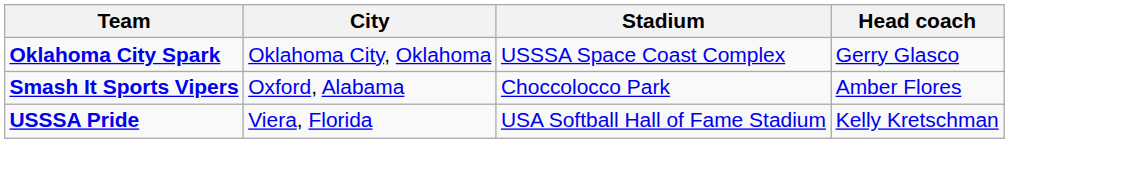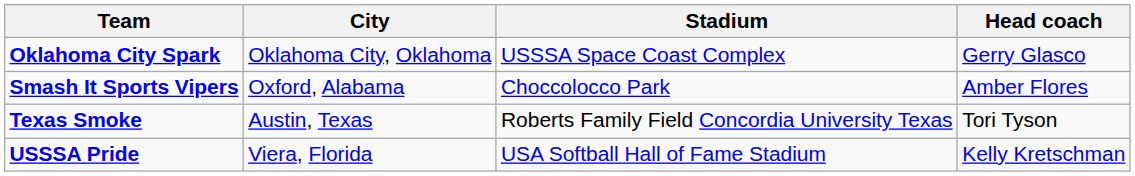+ row: Texas Smoke | Austin, Texas | Roberts Family Field Concordia University Texas | Tori Tyson
